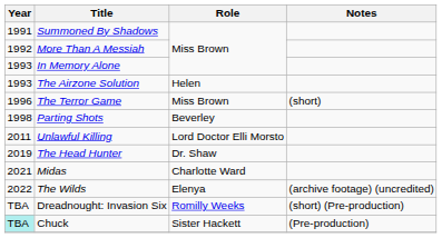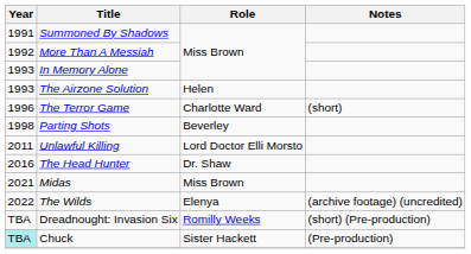The Terror Game | Role: Miss Brown -> Charlotte Ward
The Head Hunter | Year: 2019 -> 2016
Midas | Role: Charlotte Ward -> Miss Brown
